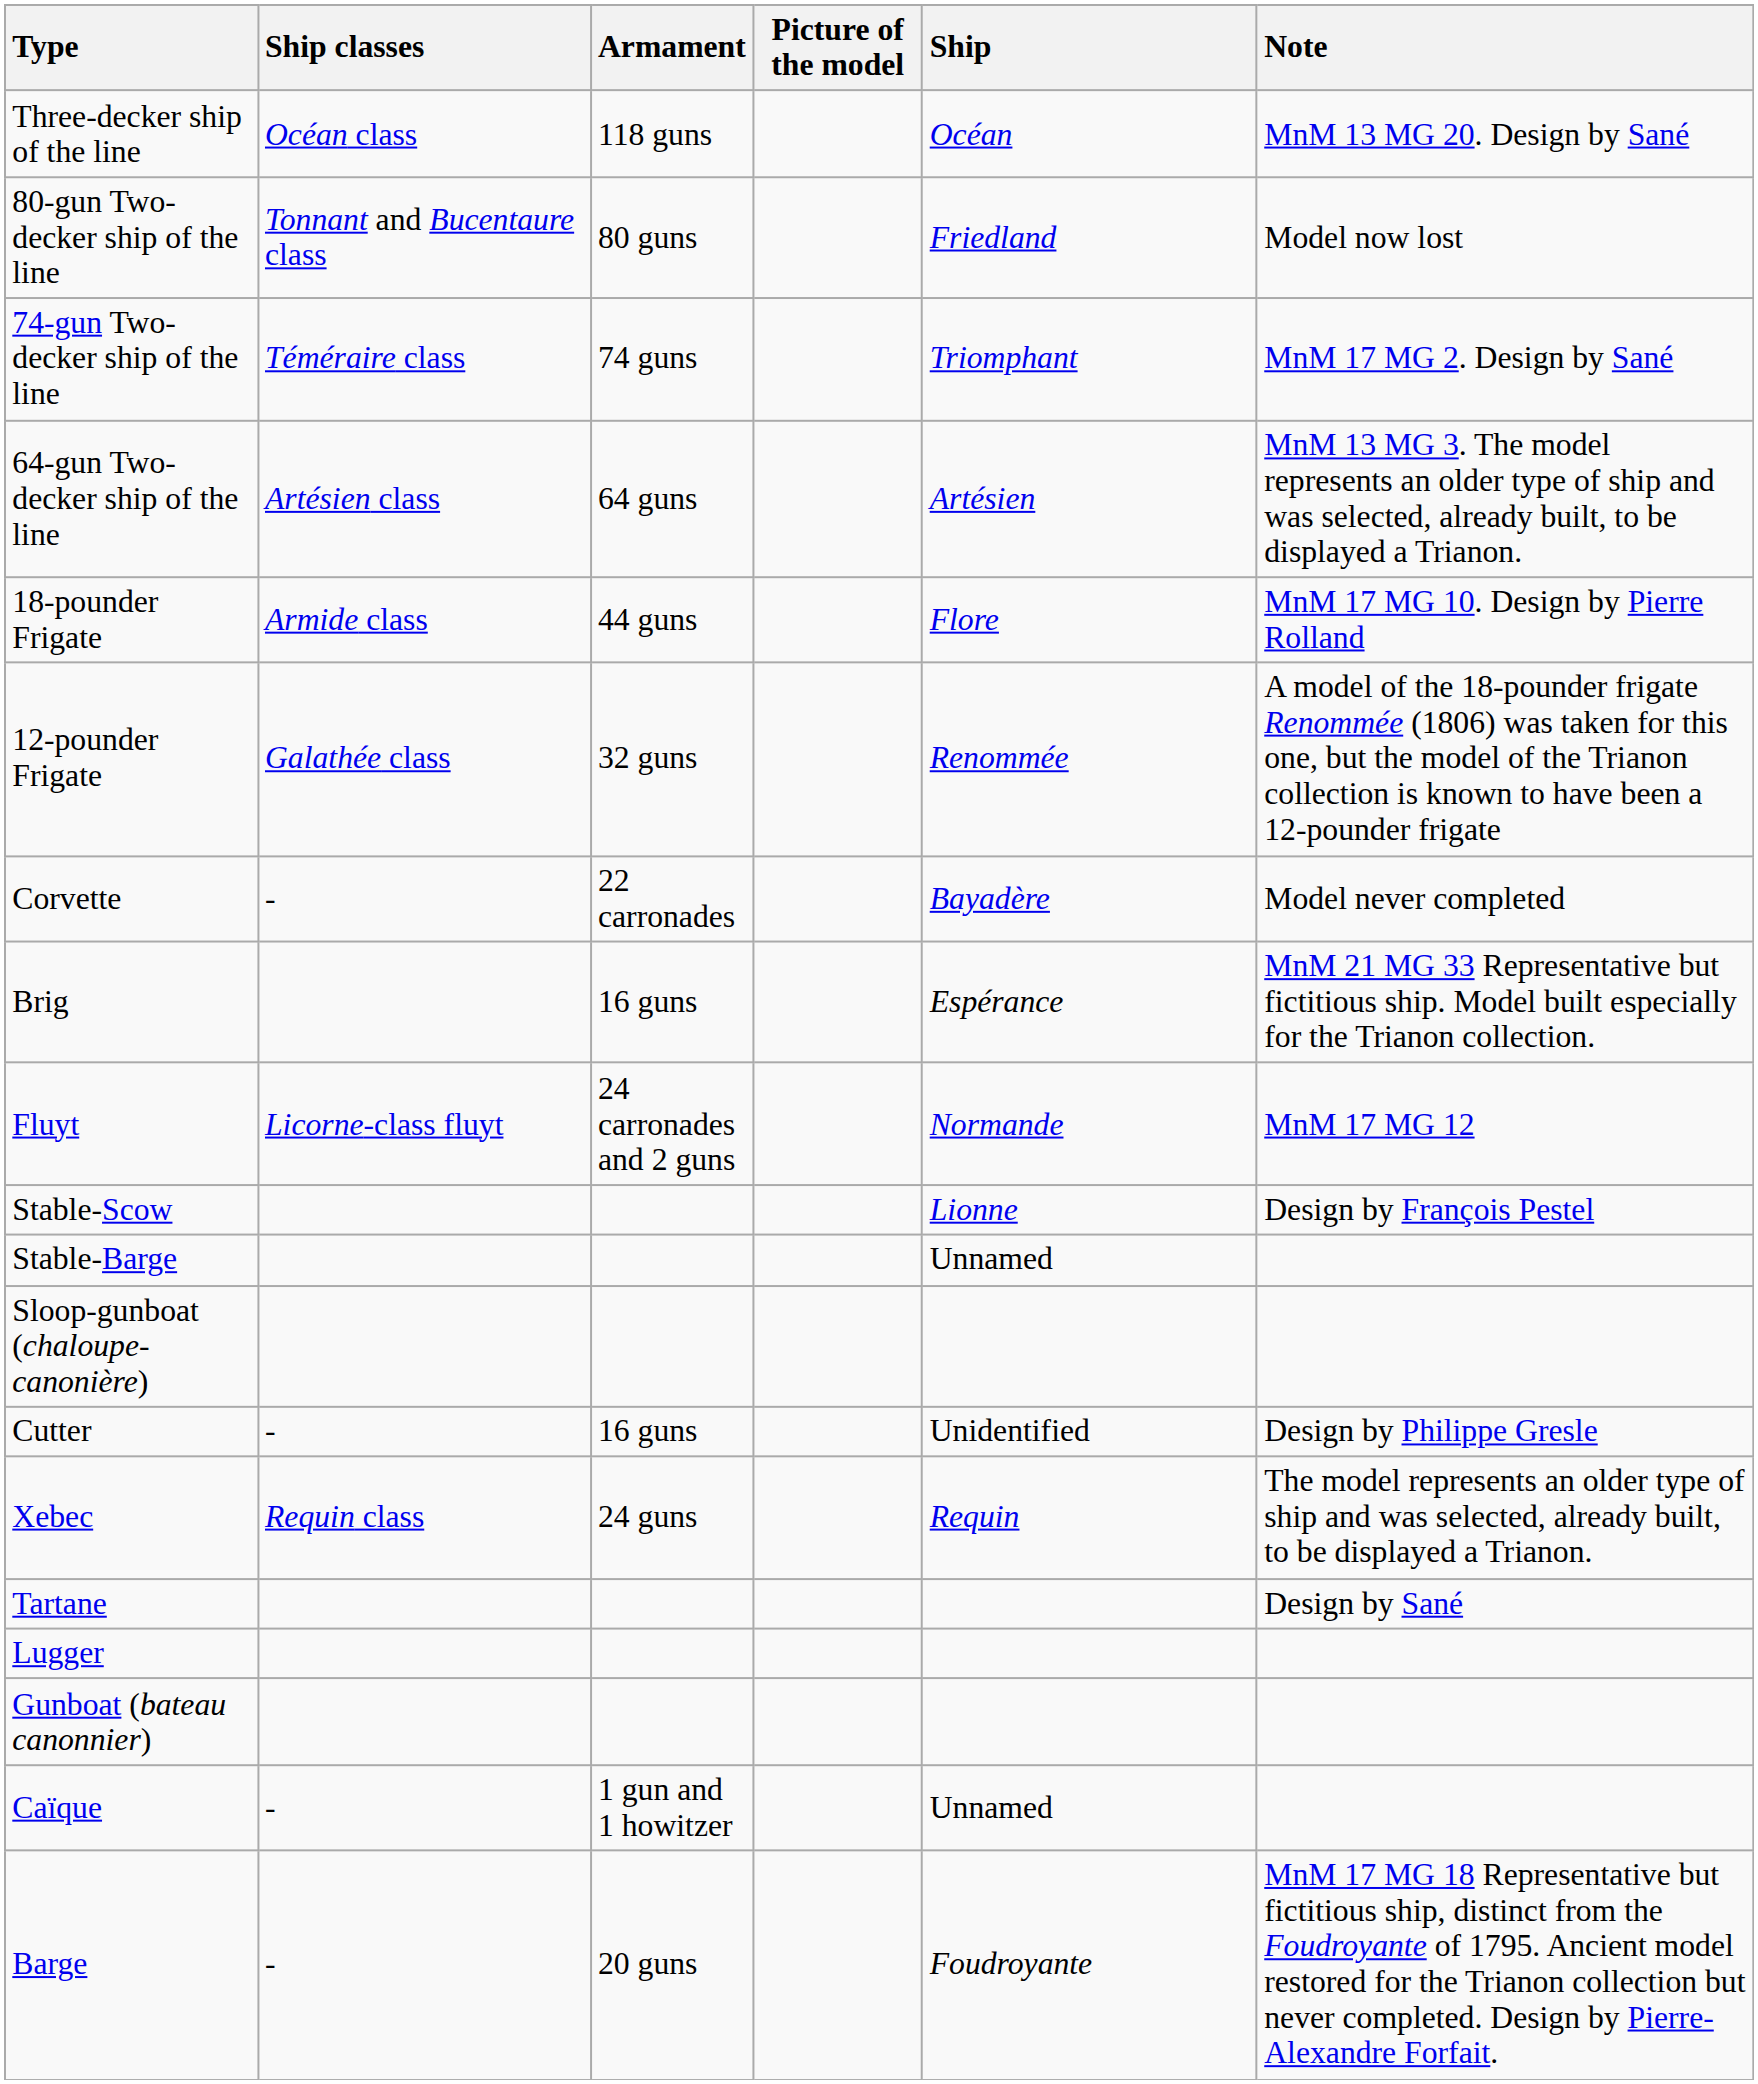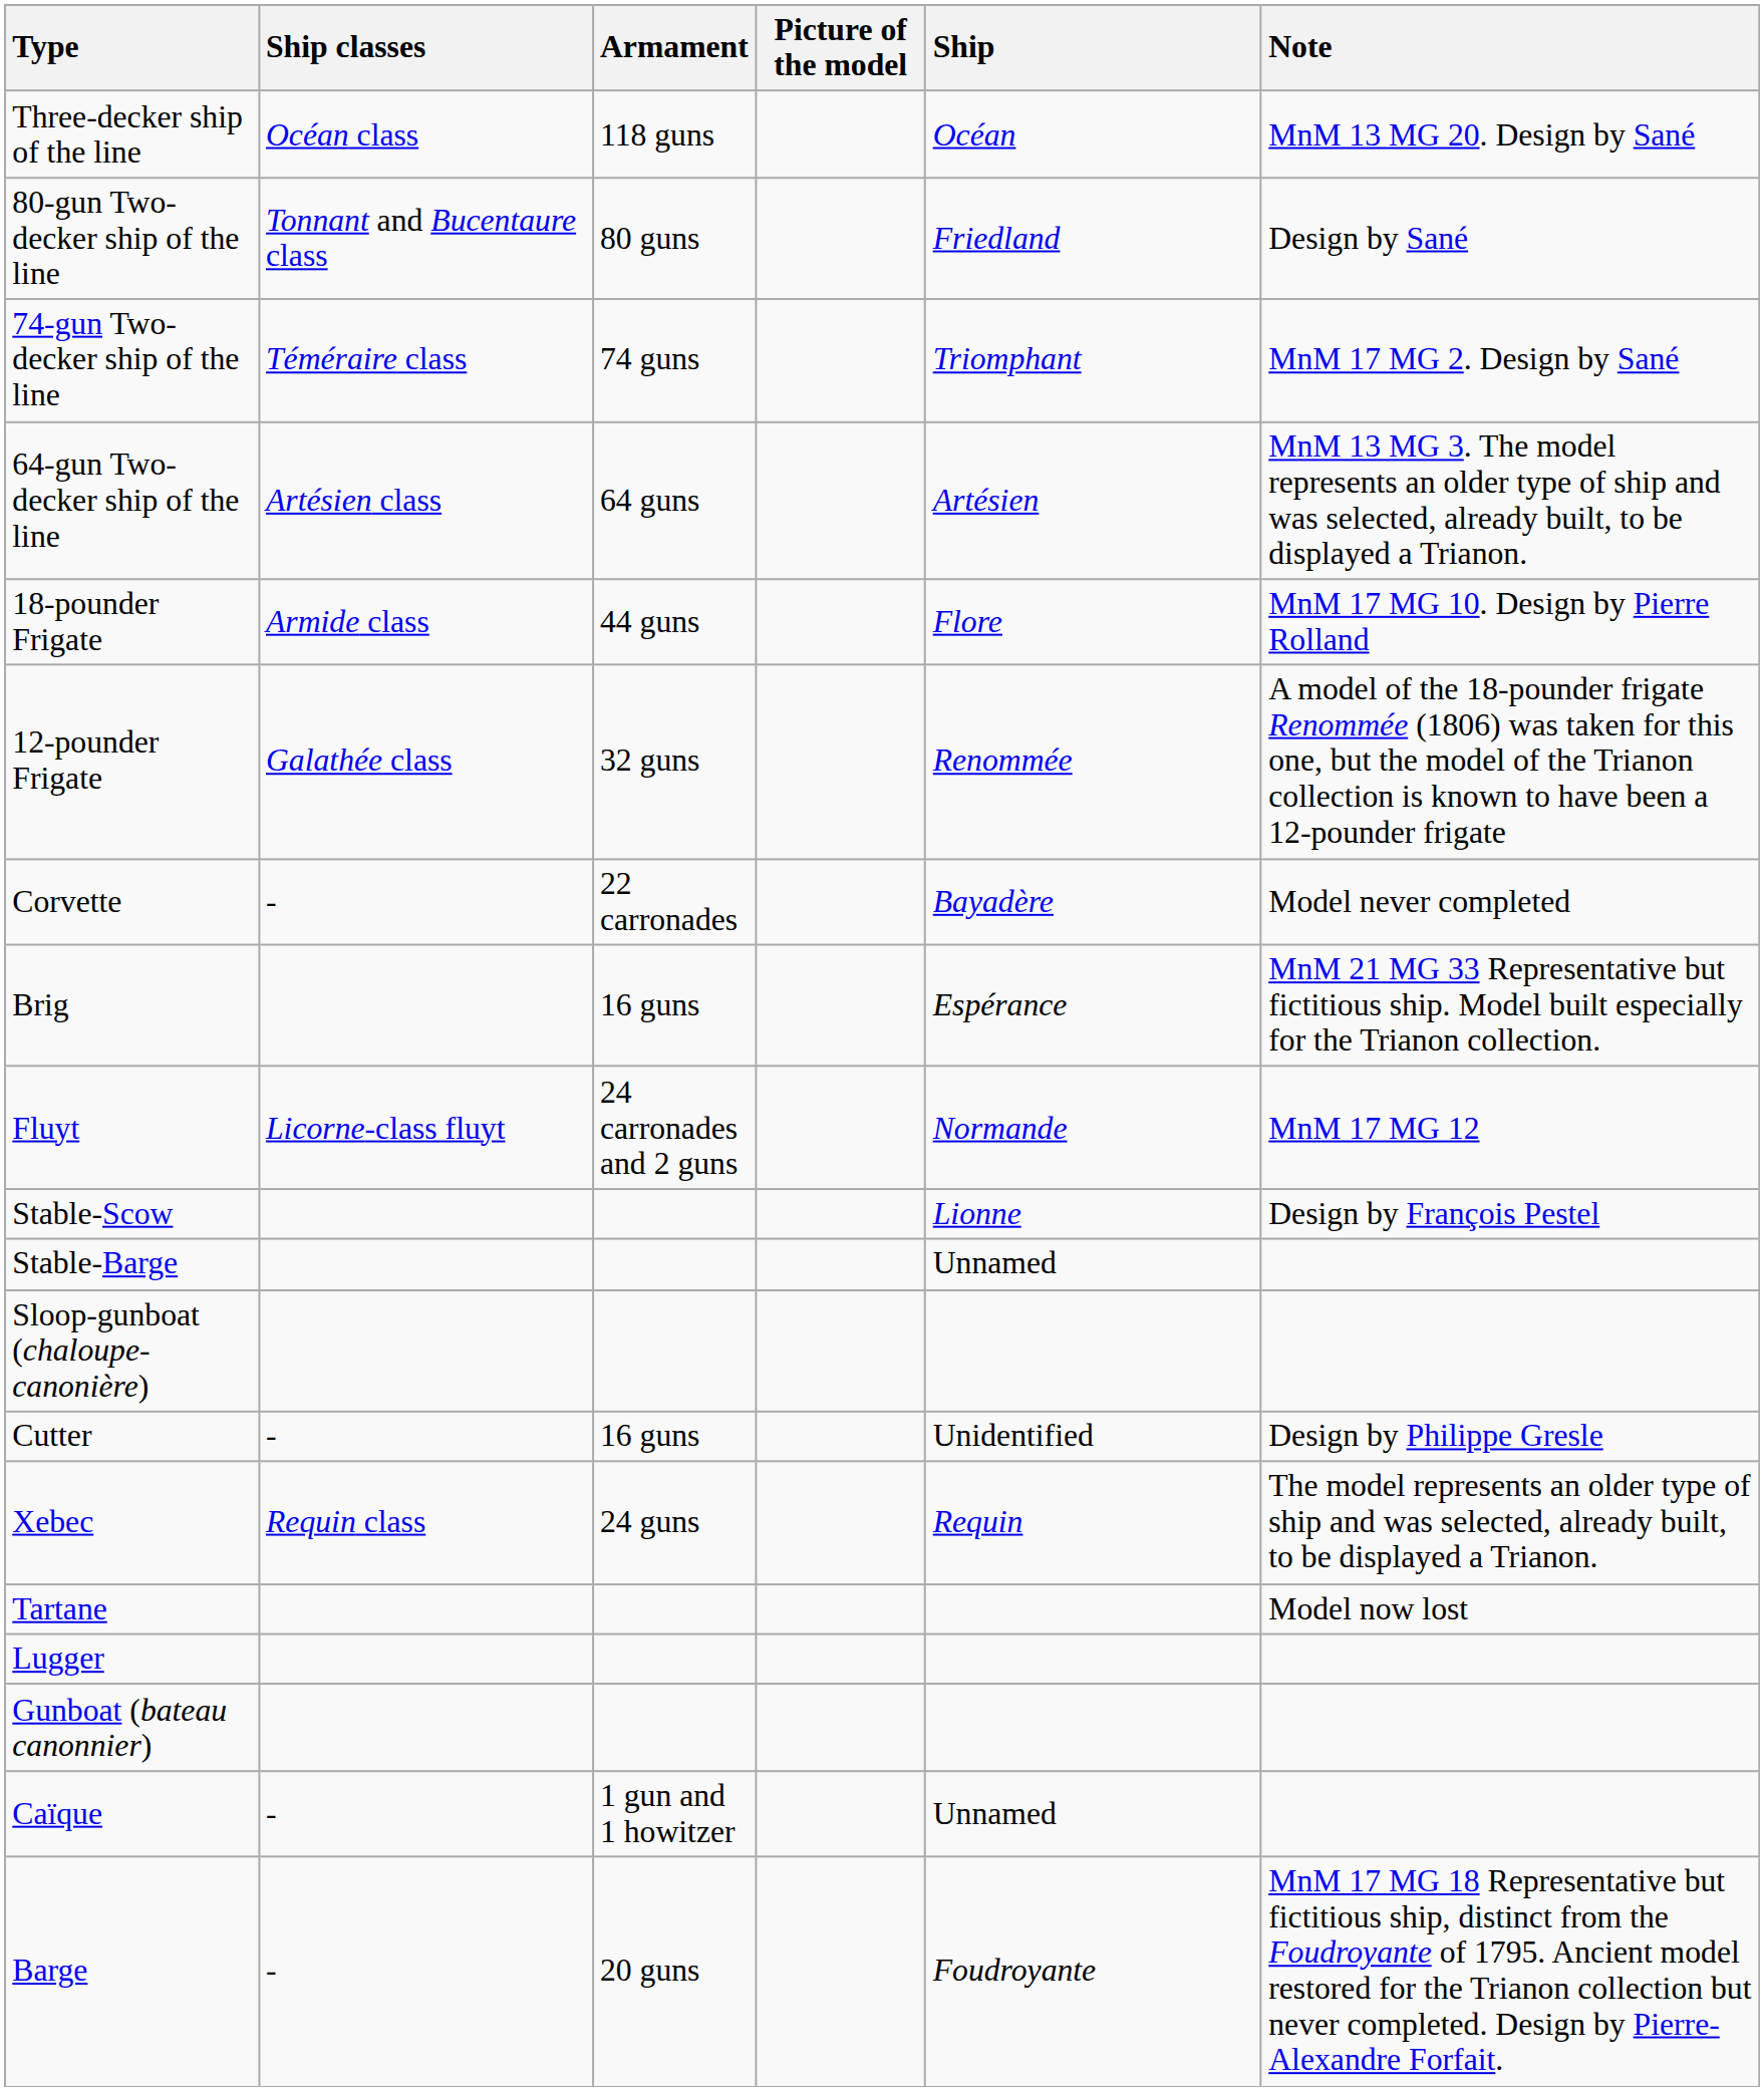80-gun Two-decker ship of the line | Note: Model now lost -> Design by Sané
Tartane | Note: Design by Sané -> Model now lost
